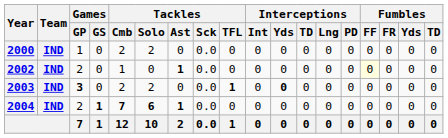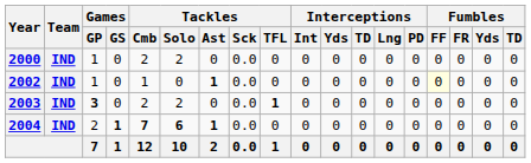2002 | Games / GP: 2 -> 1
2003 | Interceptions / Yds: bold -> normal
